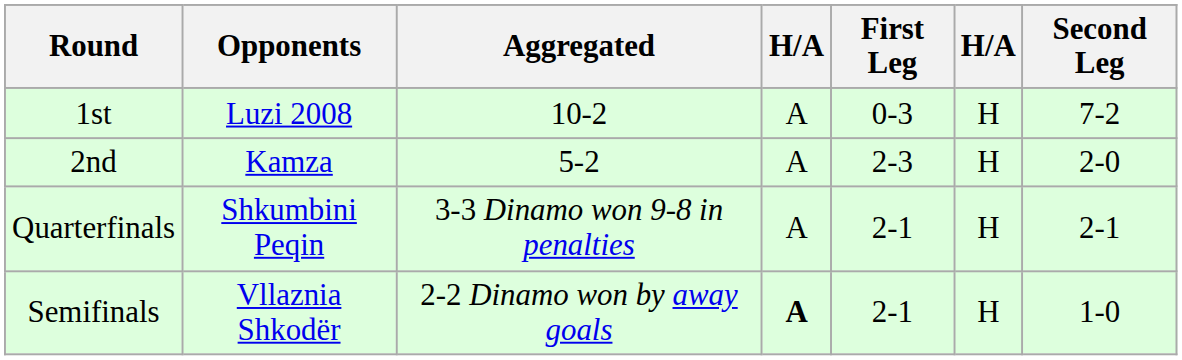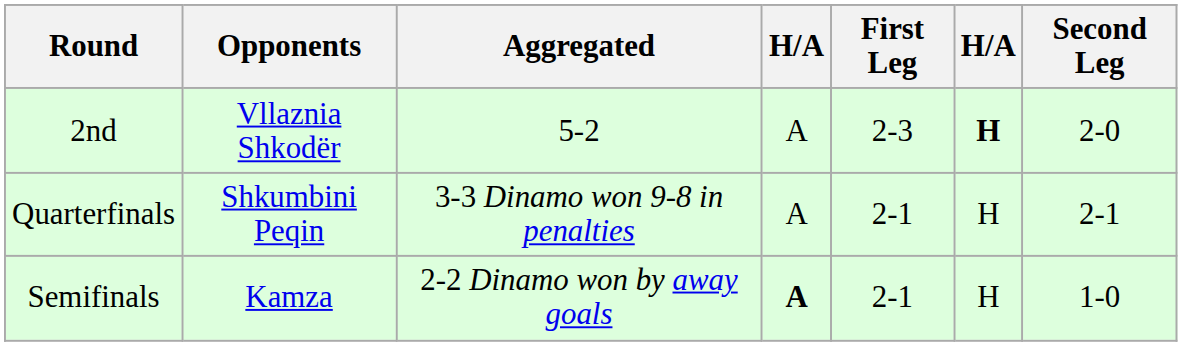- row: 1st | Luzi 2008 | 10-2 | A | 0-3 | H | 7-2
2nd | Opponents: Kamza -> Vllaznia Shkodër
2nd | column 6: normal -> bold
Semifinals | Opponents: Vllaznia Shkodër -> Kamza
